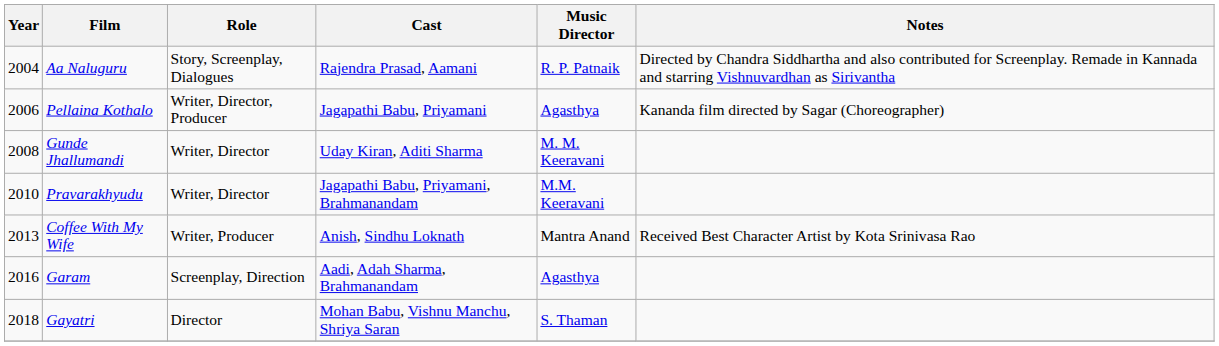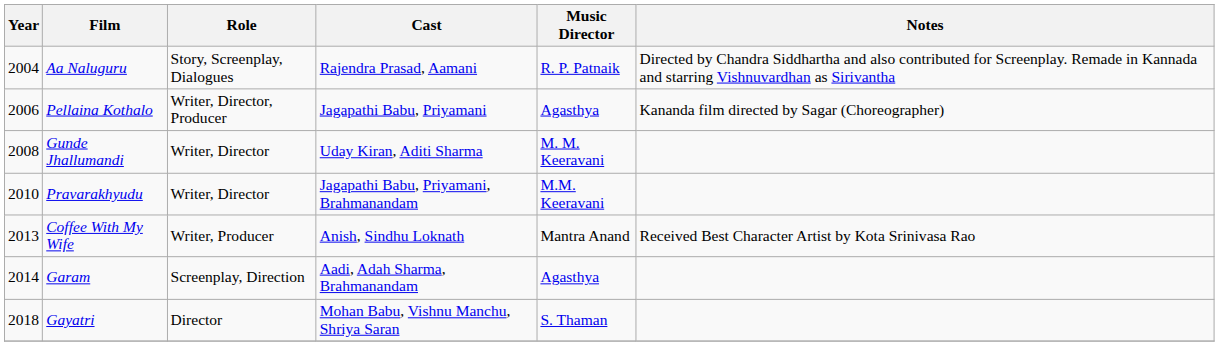Garam | Year: 2016 -> 2014
